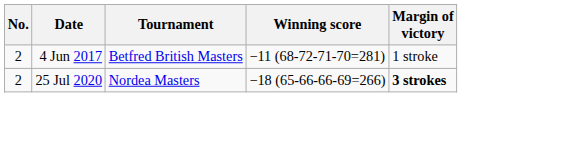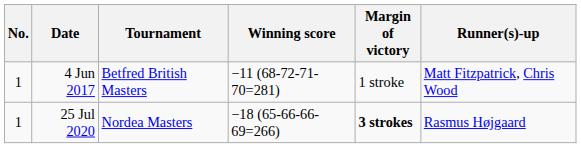+ column: Runner(s)-up | Matt Fitzpatrick, Chris Wood | Rasmus Højgaard
4 Jun 2017 | No.: 2 -> 1
25 Jul 2020 | No.: 2 -> 1
